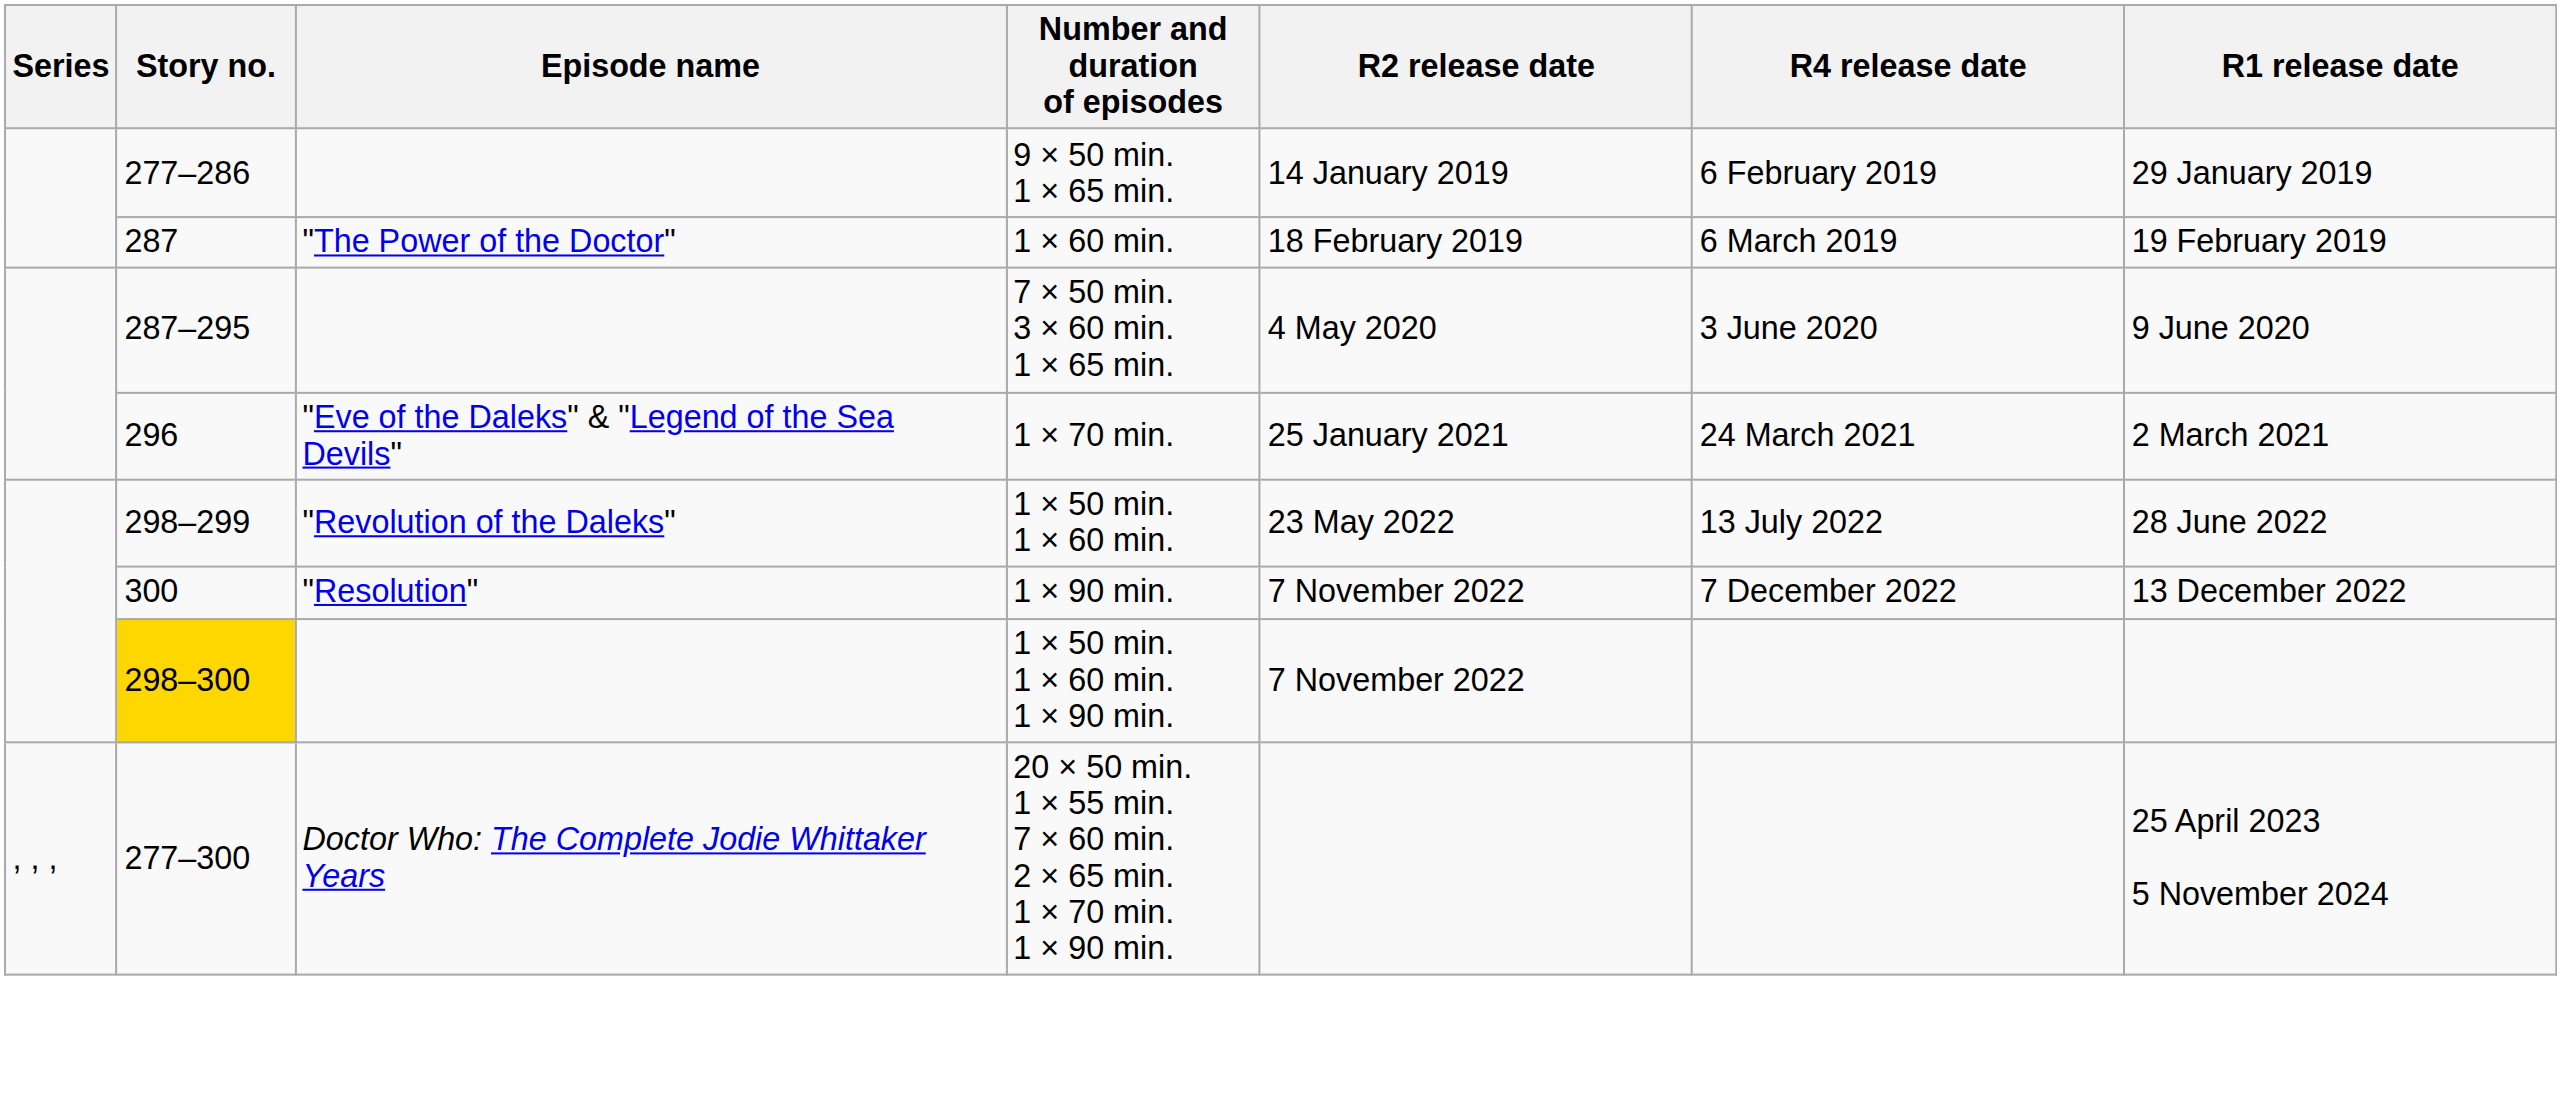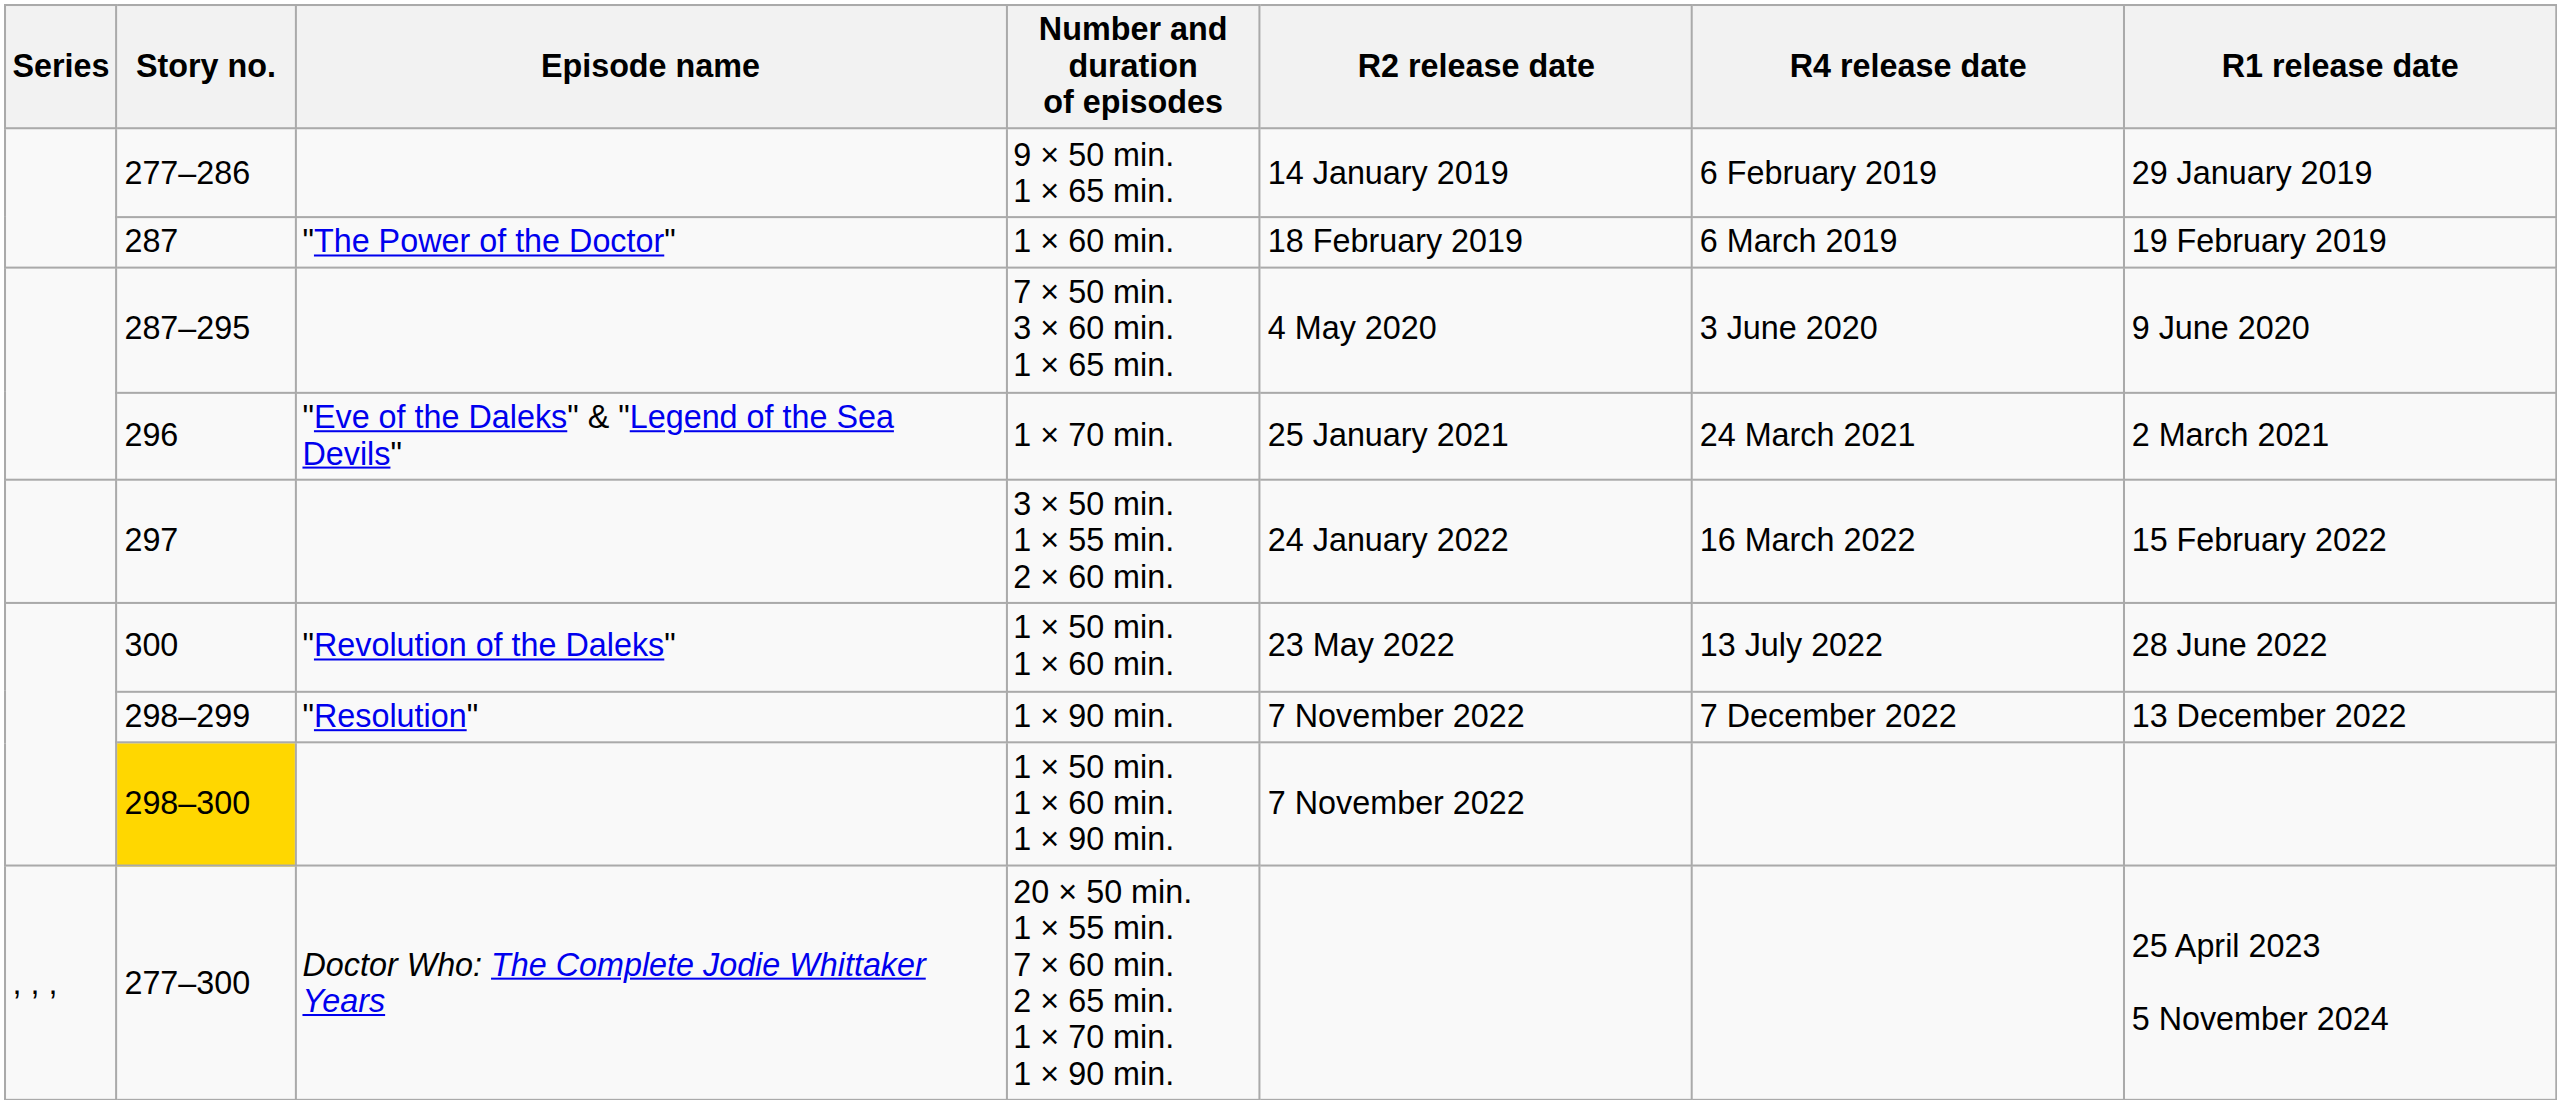+ row: 297 | 3 × 50 min. 1 × 55 min. 2 × 60 min. | 24 January 2022 | 16 March 2022 | 15 February 2022
1 × 50 min. 1 × 60 min. | Story no.: 298–299 -> 300
1 × 90 min. | Story no.: 300 -> 298–299
